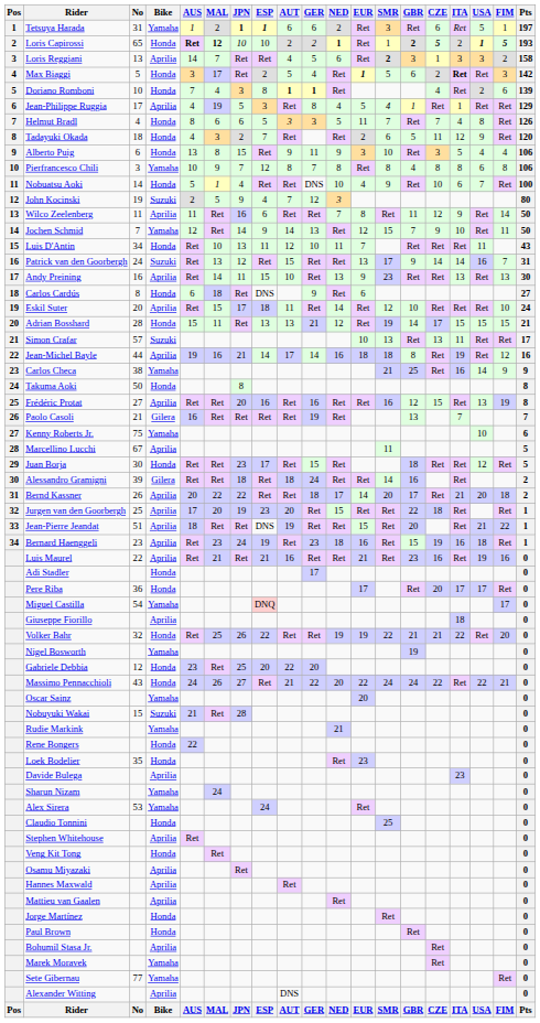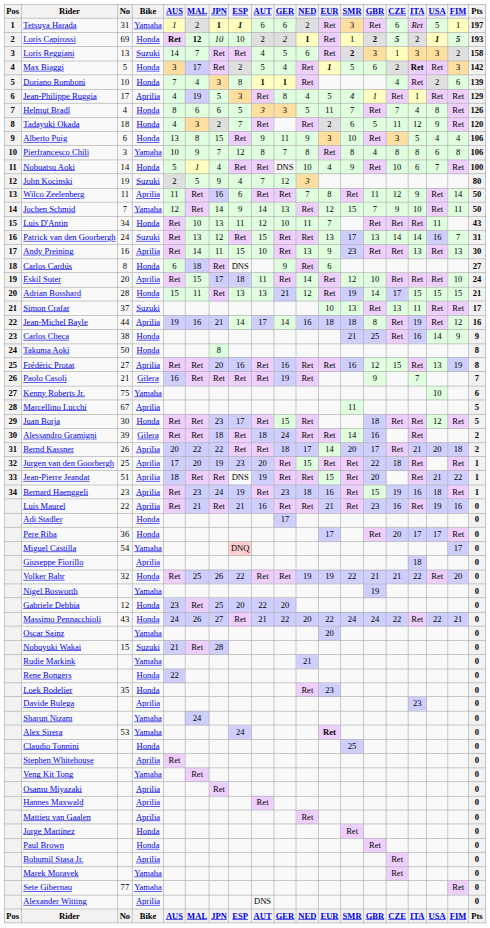Loris Capirossi | No: 65 -> 69
Loris Reggiani | Bike: Aprilia -> Suzuki
Patrick van den Goorbergh | GBR: 9 -> 13
Simon Crafar | No: 57 -> 37
Carlos Checa | Bike: Yamaha -> Honda
Paolo Casoli | GBR: 13 -> 9
Alex Sirera | EUR: normal -> bold
Veng Kit Tong | Bike: Honda -> Yamaha
